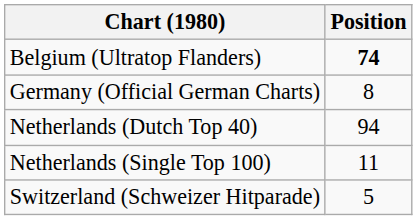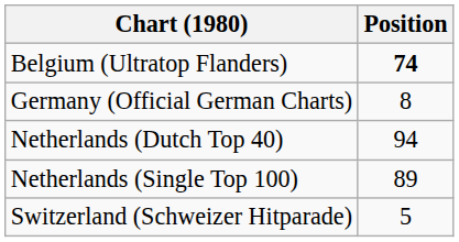Netherlands (Single Top 100) | Position: 11 -> 89
